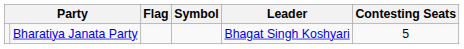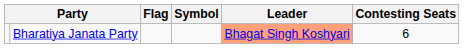Bharatiya Janata Party | Leader: no background -> lightsalmon background
Bharatiya Janata Party | Contesting Seats: 5 -> 6
